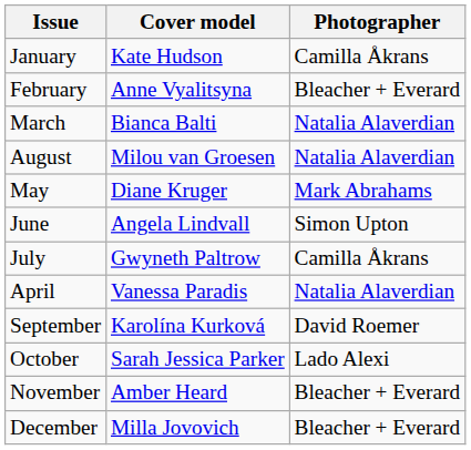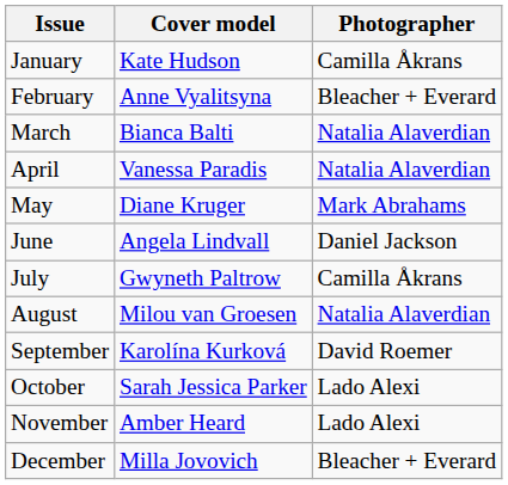rows swapped: April <-> August
June | Photographer: Simon Upton -> Daniel Jackson
November | Photographer: Bleacher + Everard -> Lado Alexi
